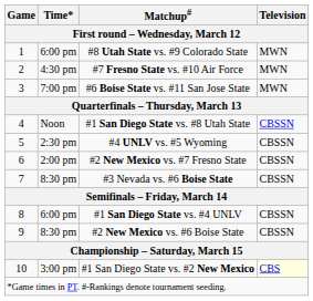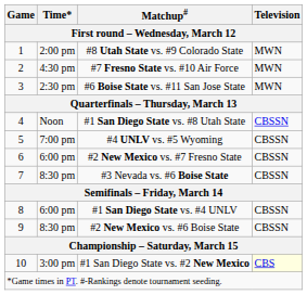#8 Utah State vs. #9 Colorado State | Time*: 6:00 pm -> 2:00 pm
#6 Boise State vs. #11 San Jose State | Time*: 7:00 pm -> 2:30 pm
#4 UNLV vs. #5 Wyoming | Time*: 2:30 pm -> 7:00 pm
#2 New Mexico vs. #7 Fresno State | Time*: 2:00 pm -> 6:00 pm
